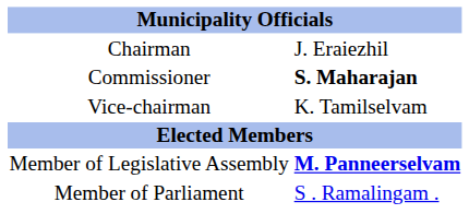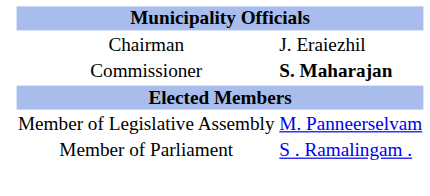- row: Vice-chairman | K. Tamilselvam
Member of Legislative Assembly | column 2: bold -> normal
